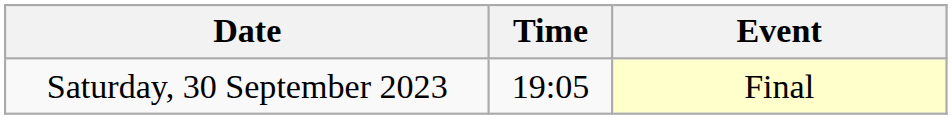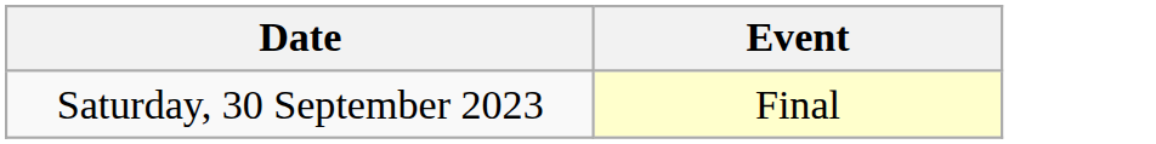- column: Time | 19:05
